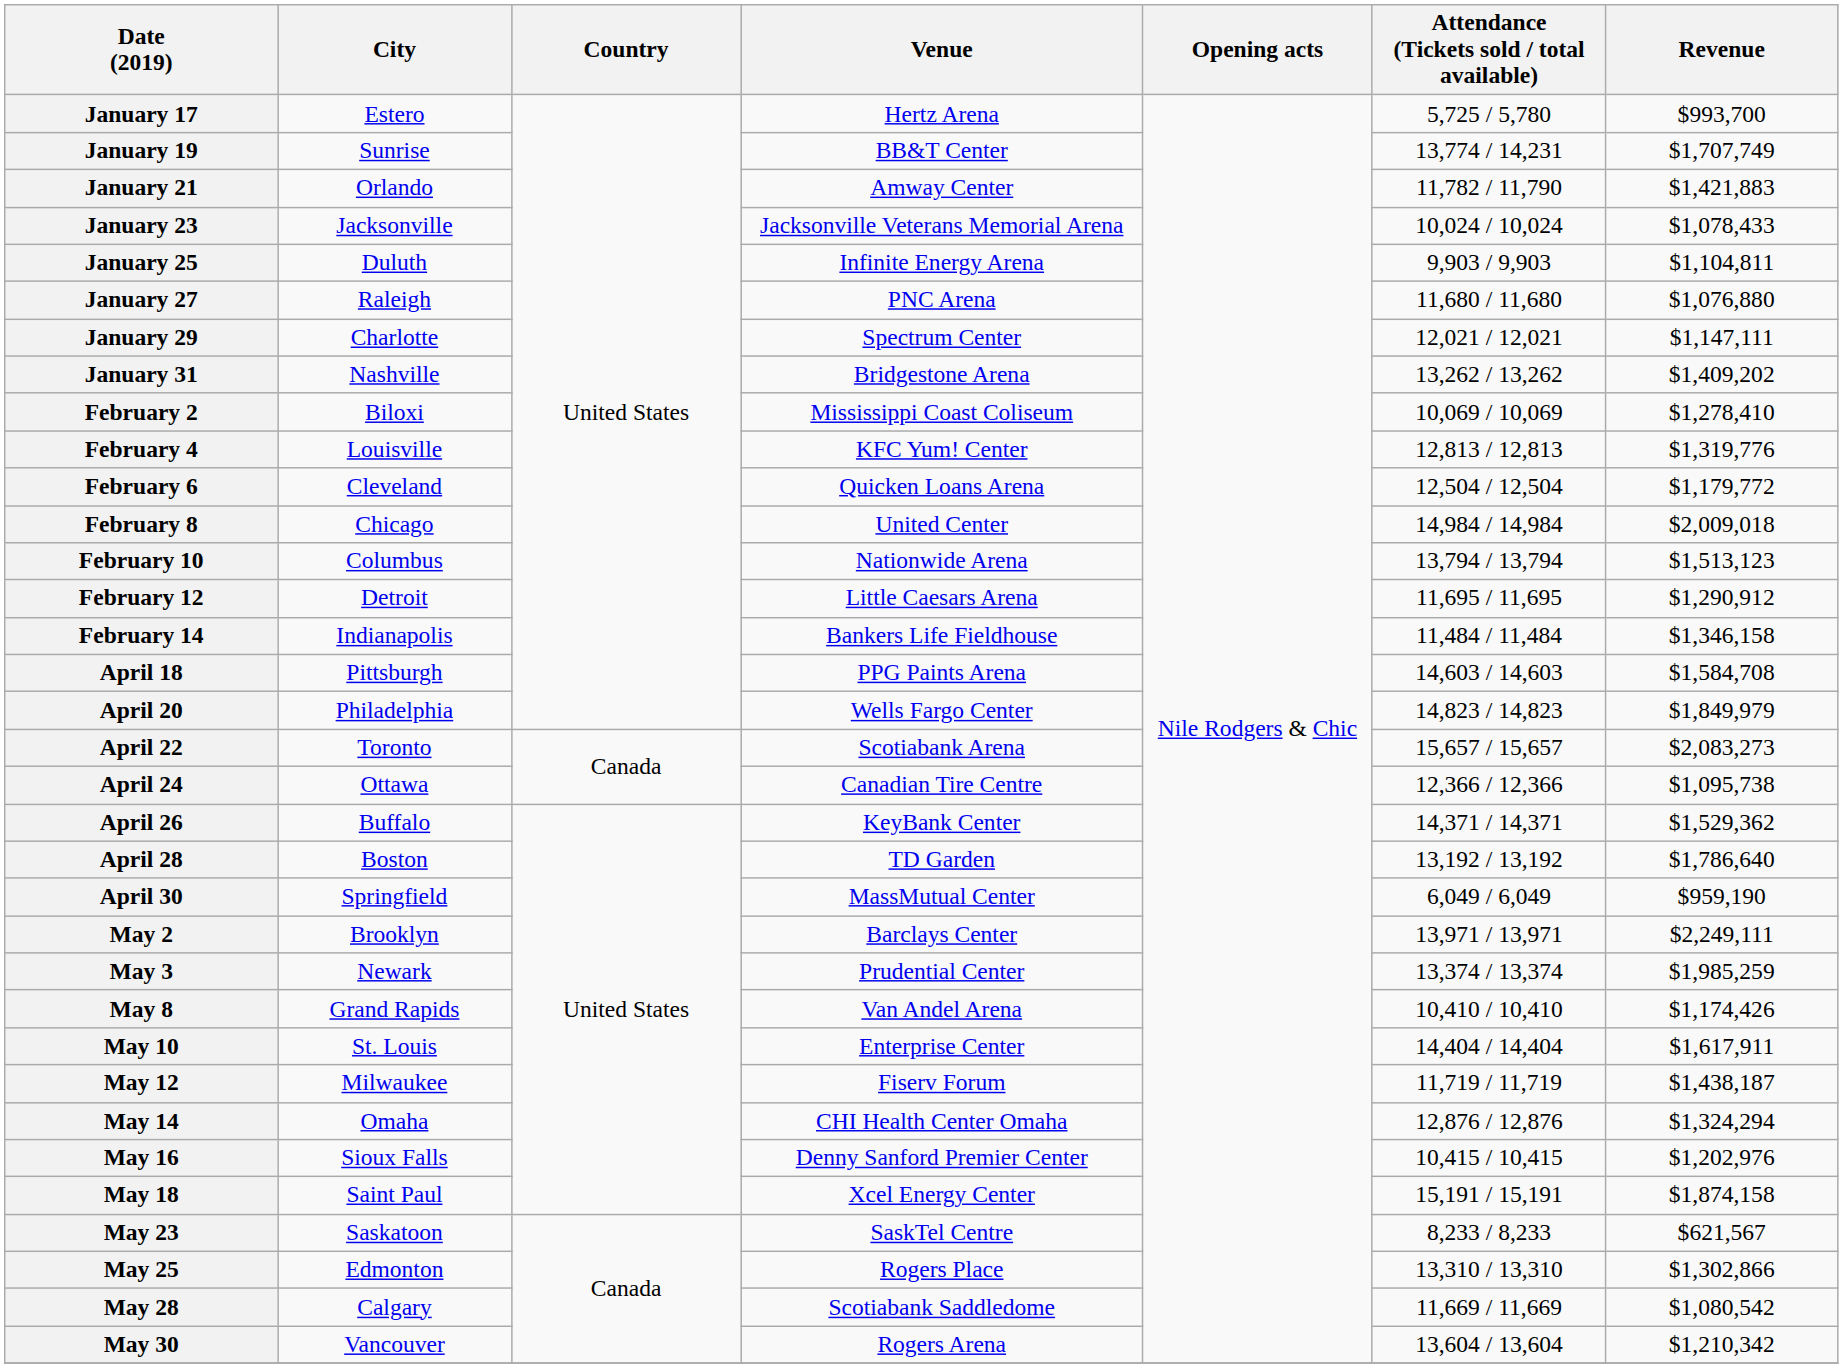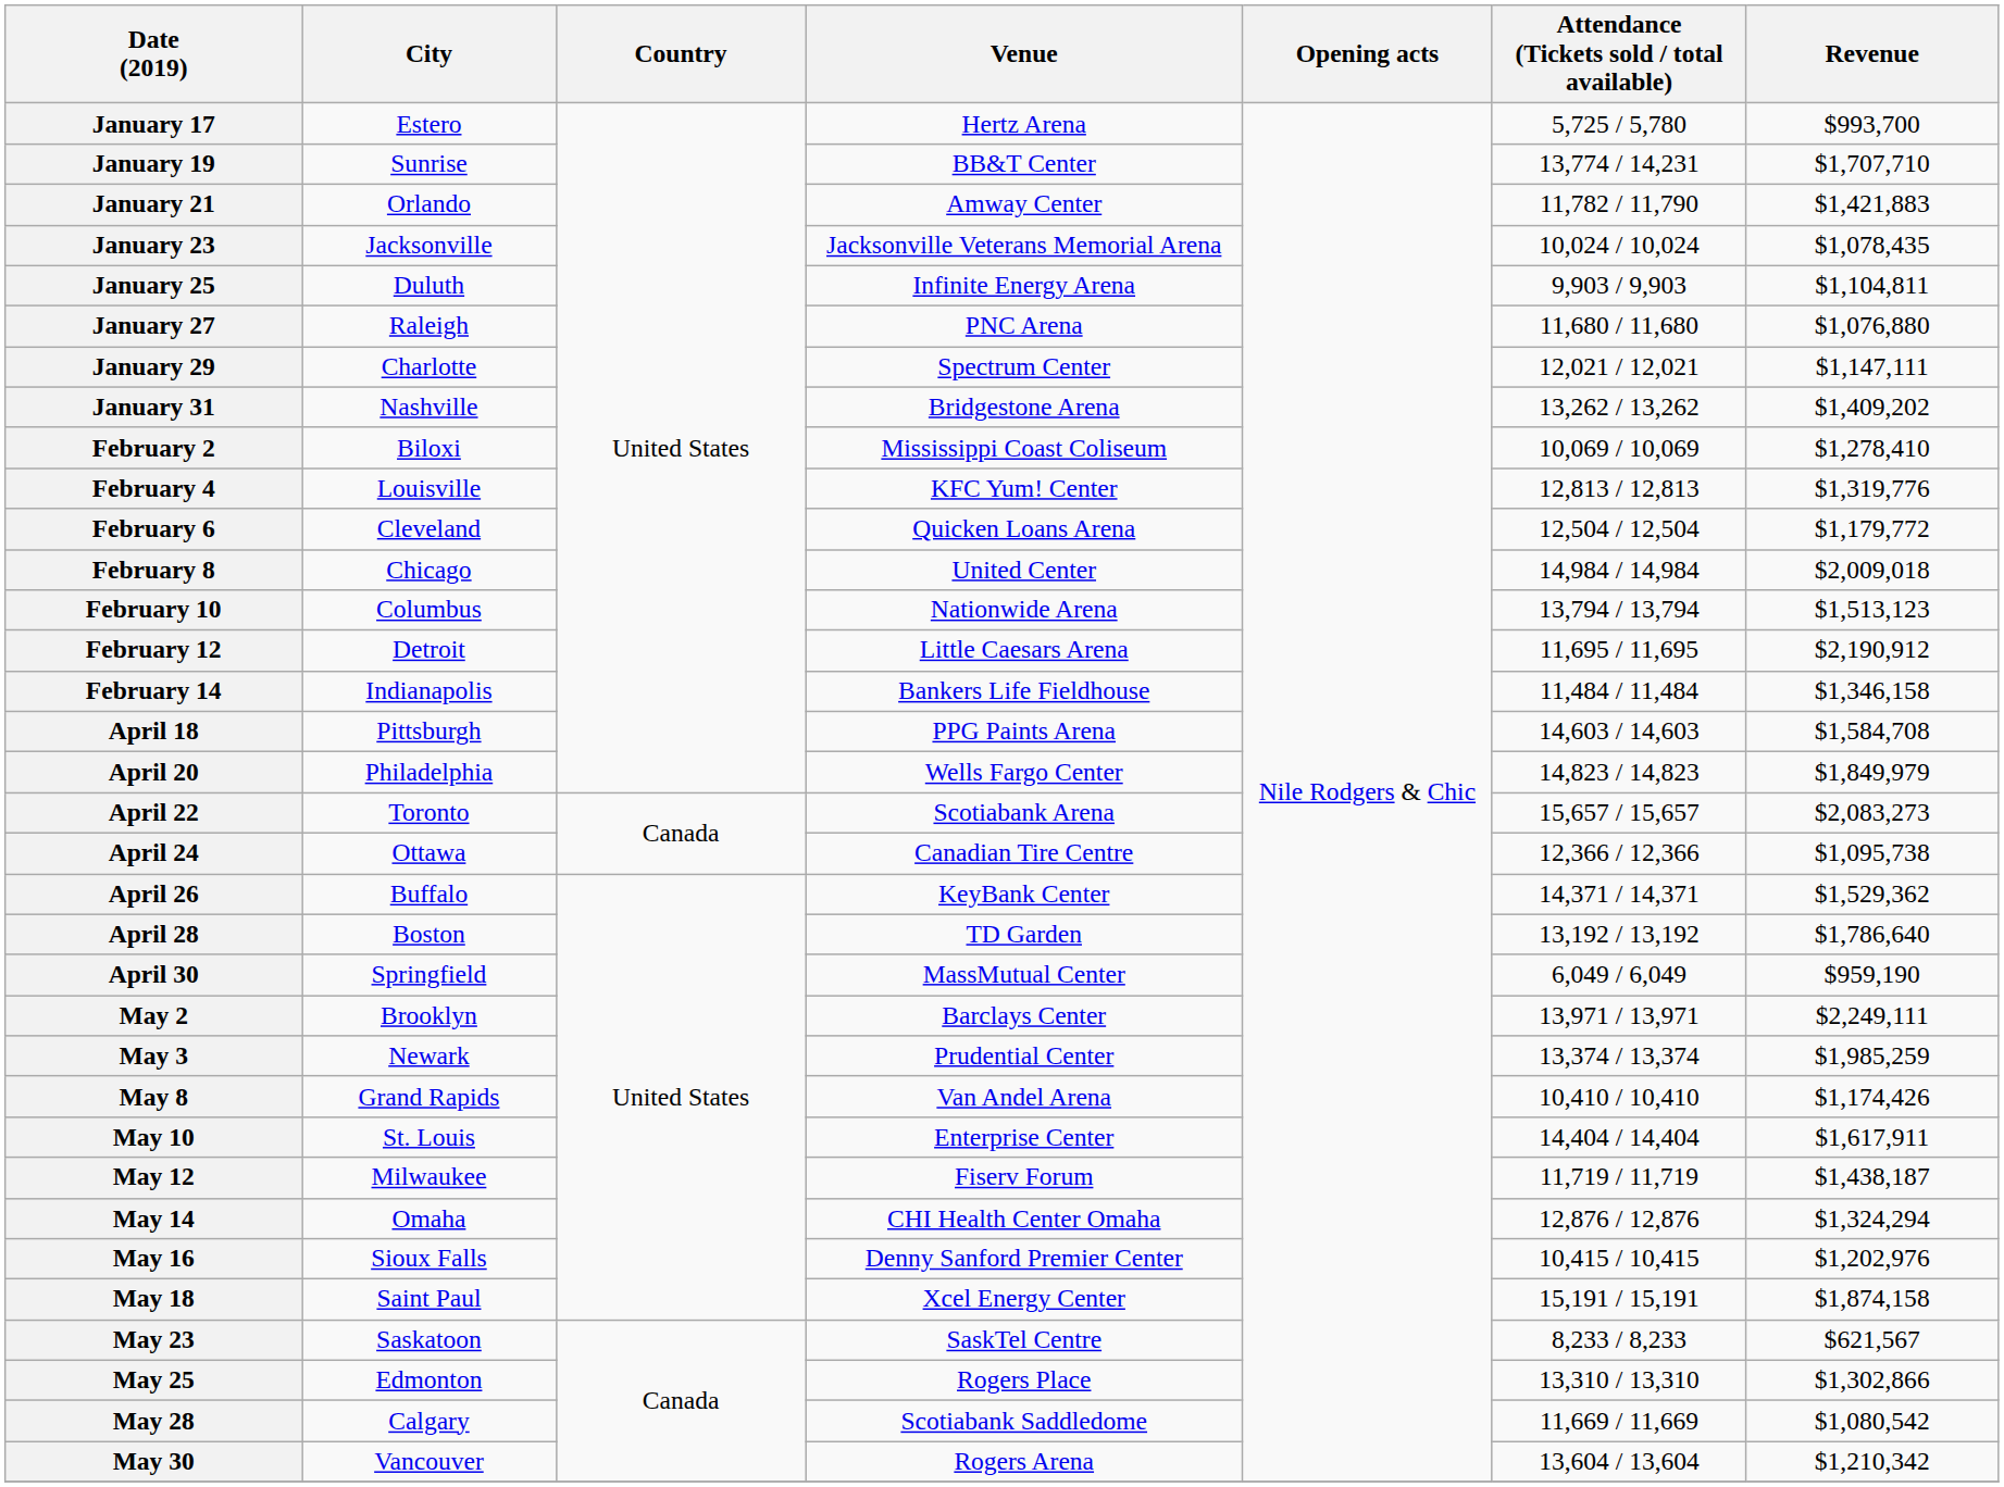January 19 | Revenue: $1,707,749 -> $1,707,710
January 23 | Revenue: $1,078,433 -> $1,078,435
February 12 | Revenue: $1,290,912 -> $2,190,912
